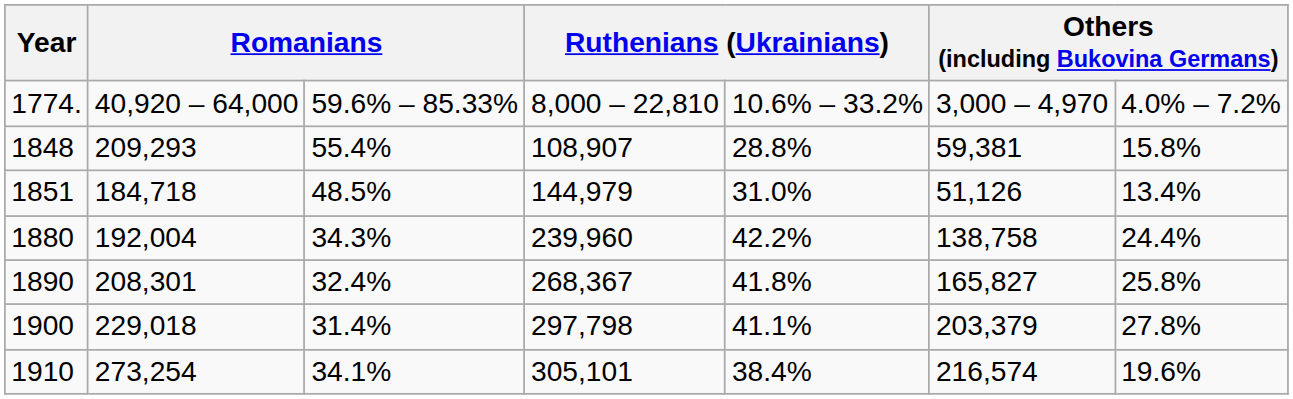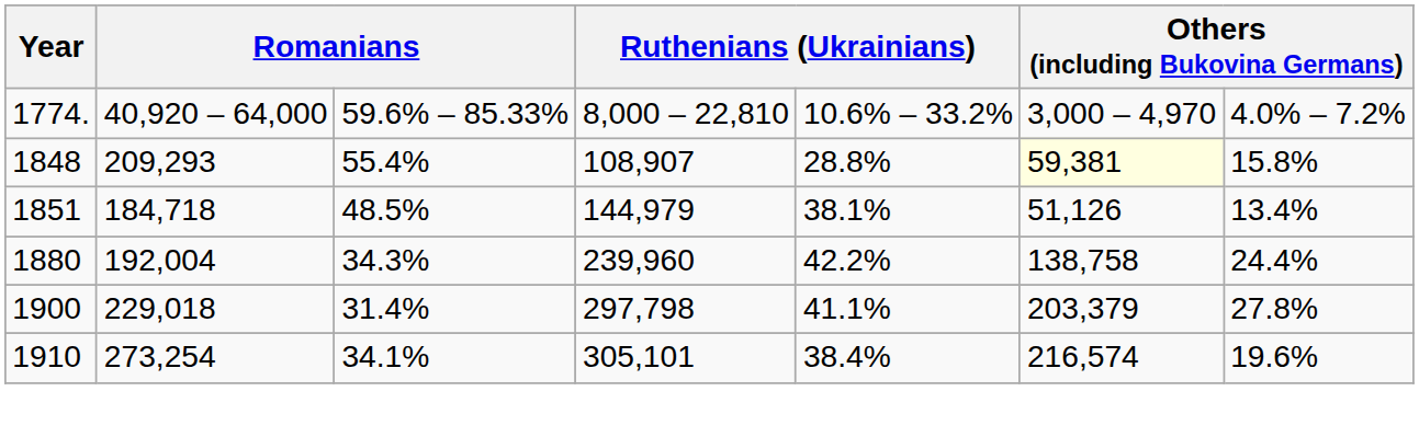1848 | column 6: no background -> lightyellow background
1851 | column 5: 31.0% -> 38.1%
- row: 1890 | 208,301 | 32.4% | 268,367 | 41.8% | 165,827 | 25.8%
